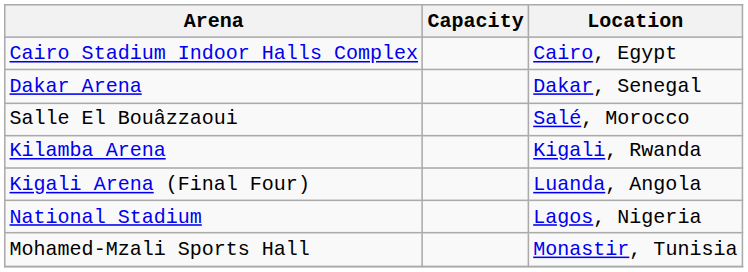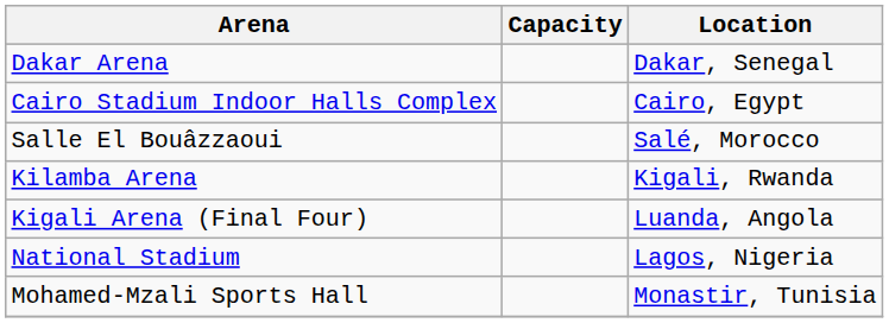rows swapped: Dakar Arena <-> Cairo Stadium Indoor Halls Complex
